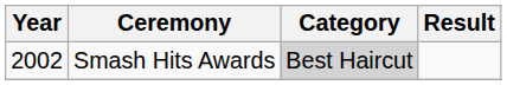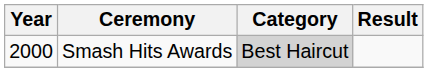Smash Hits Awards | Year: 2002 -> 2000
